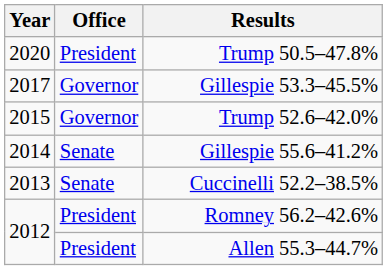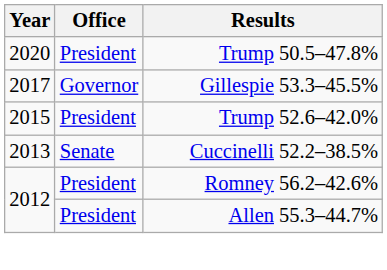Trump 52.6–42.0% | Office: Governor -> President
- row: 2014 | Senate | Gillespie 55.6–41.2%
